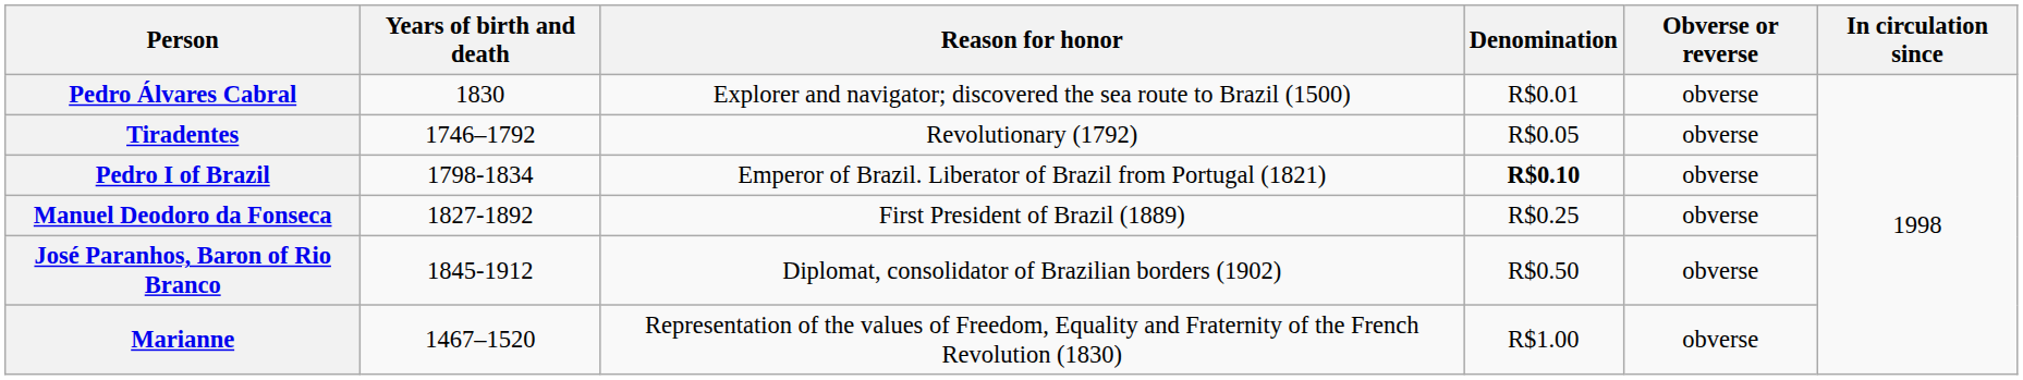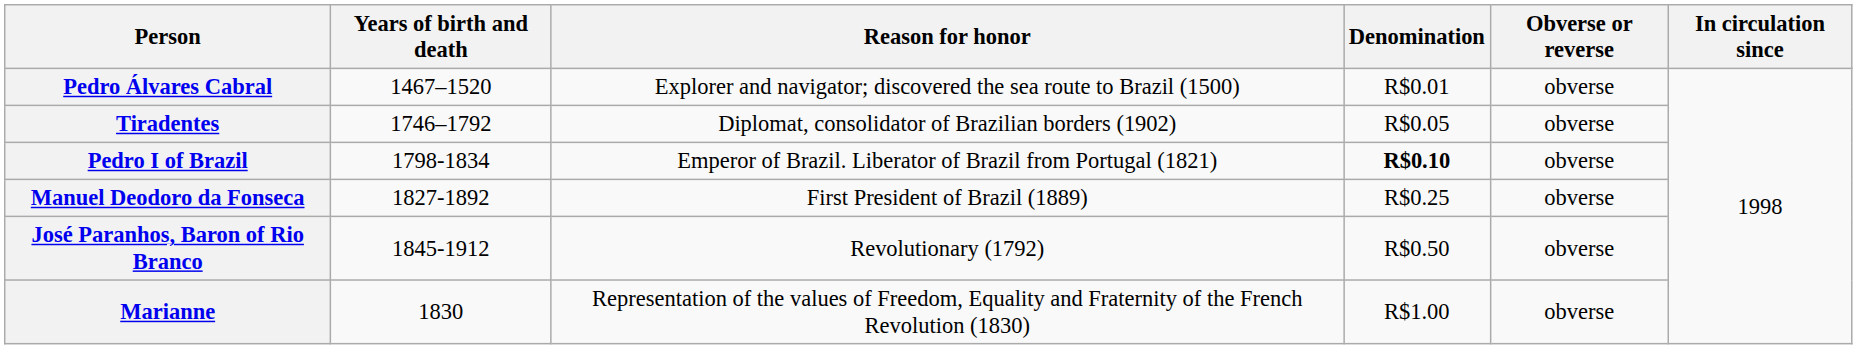Pedro Álvares Cabral | Years of birth and death: 1830 -> 1467–1520
Tiradentes | Reason for honor: Revolutionary (1792) -> Diplomat, consolidator of Brazilian borders (1902)
José Paranhos, Baron of Rio Branco | Reason for honor: Diplomat, consolidator of Brazilian borders (1902) -> Revolutionary (1792)
Marianne | Years of birth and death: 1467–1520 -> 1830
